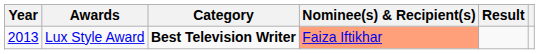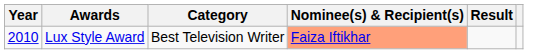Lux Style Award | Year: 2013 -> 2010
Lux Style Award | Category: bold -> normal
